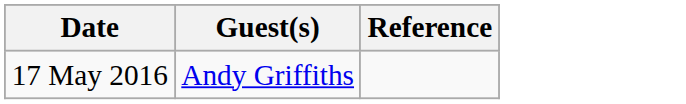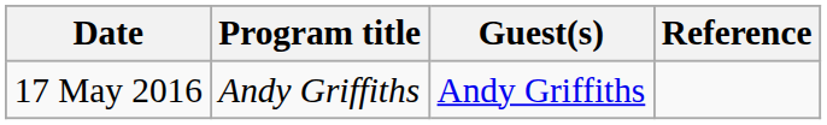+ column: Program title | Andy Griffiths
